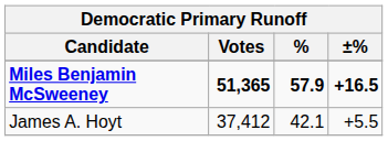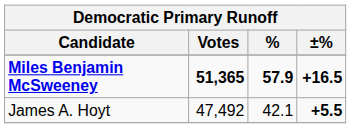James A. Hoyt | Votes: 37,412 -> 47,492
James A. Hoyt | ±%: normal -> bold
